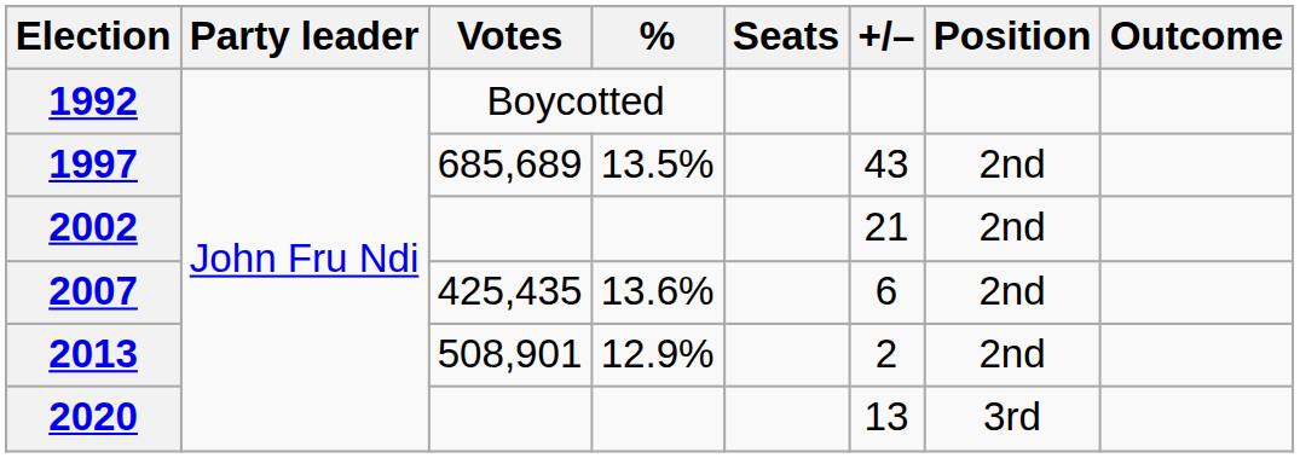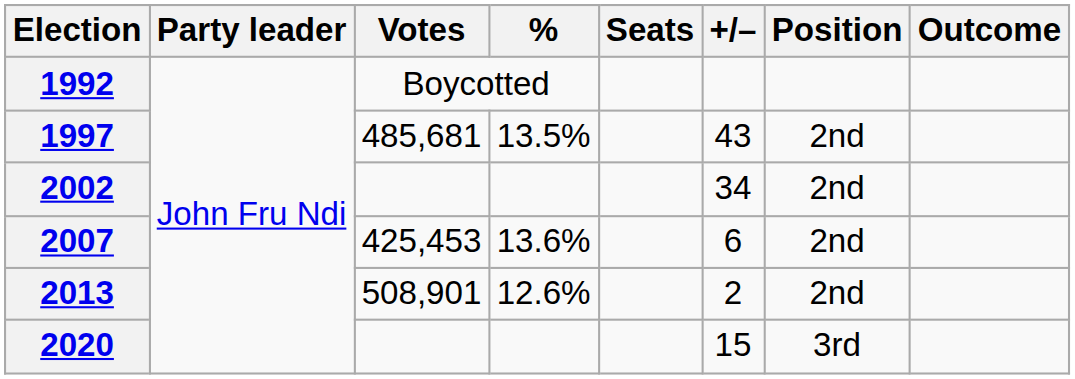1997 | Votes: 685,689 -> 485,681
2002 | +/–: 21 -> 34
2007 | Votes: 425,435 -> 425,453
2013 | %: 12.9% -> 12.6%
2020 | +/–: 13 -> 15
